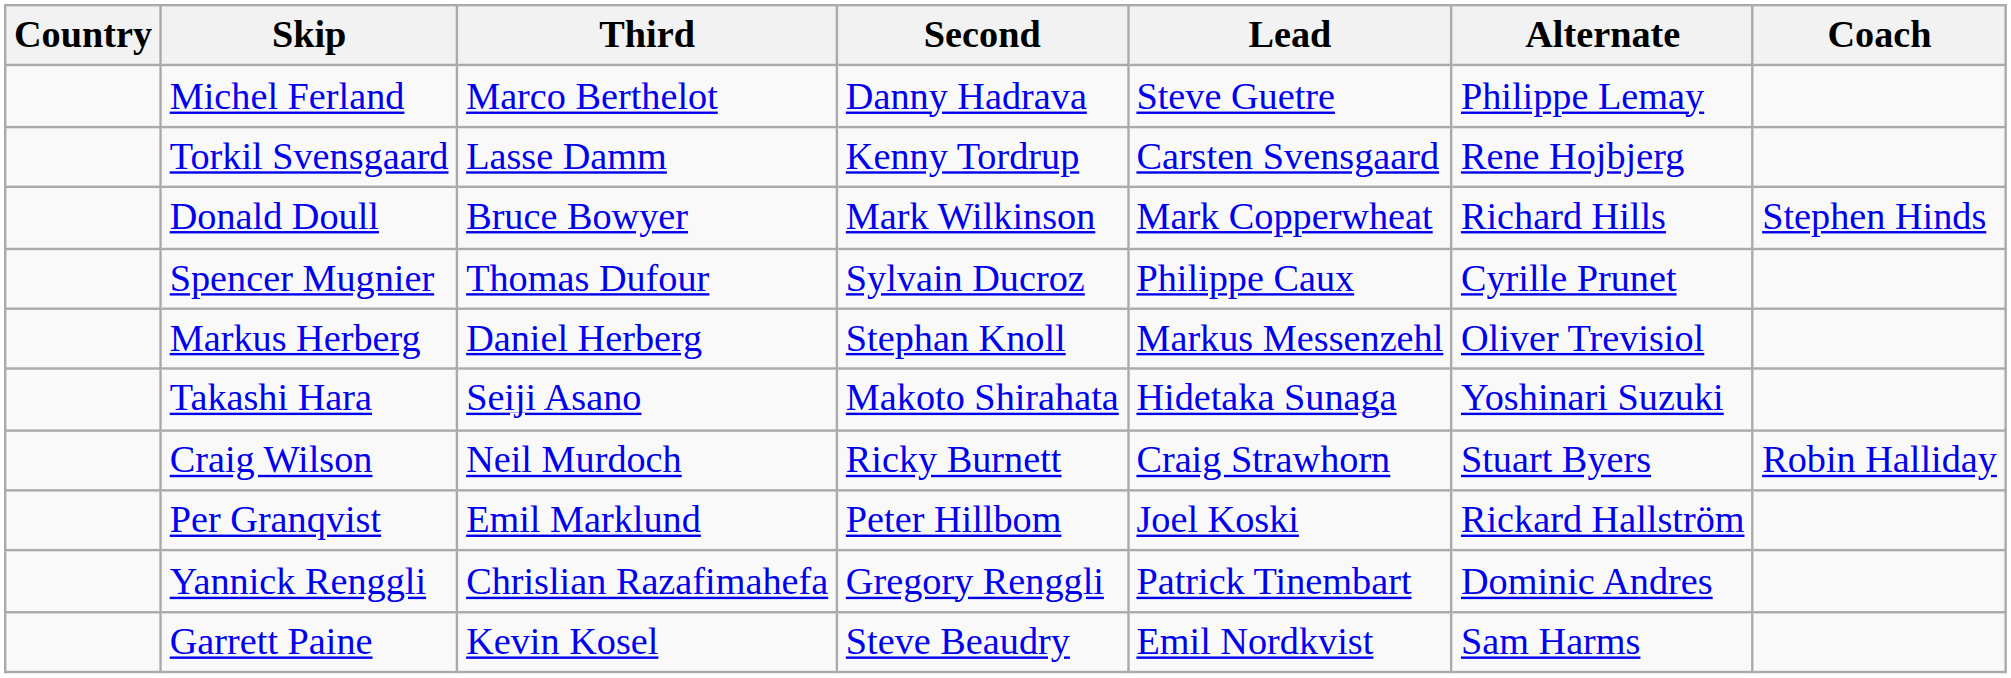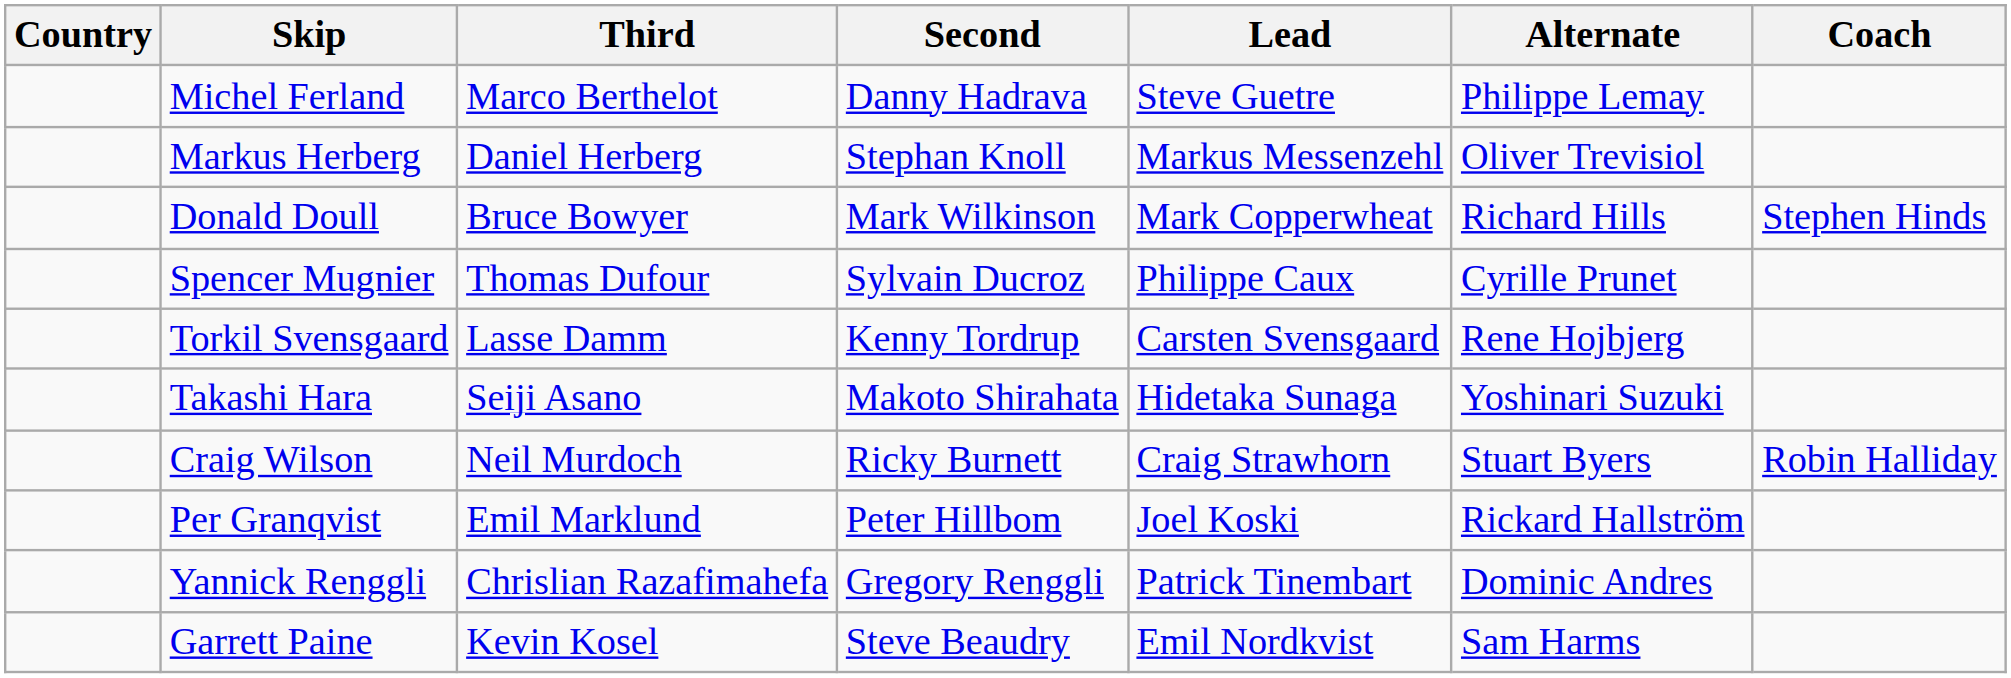rows swapped: Torkil Svensgaard <-> Markus Herberg
